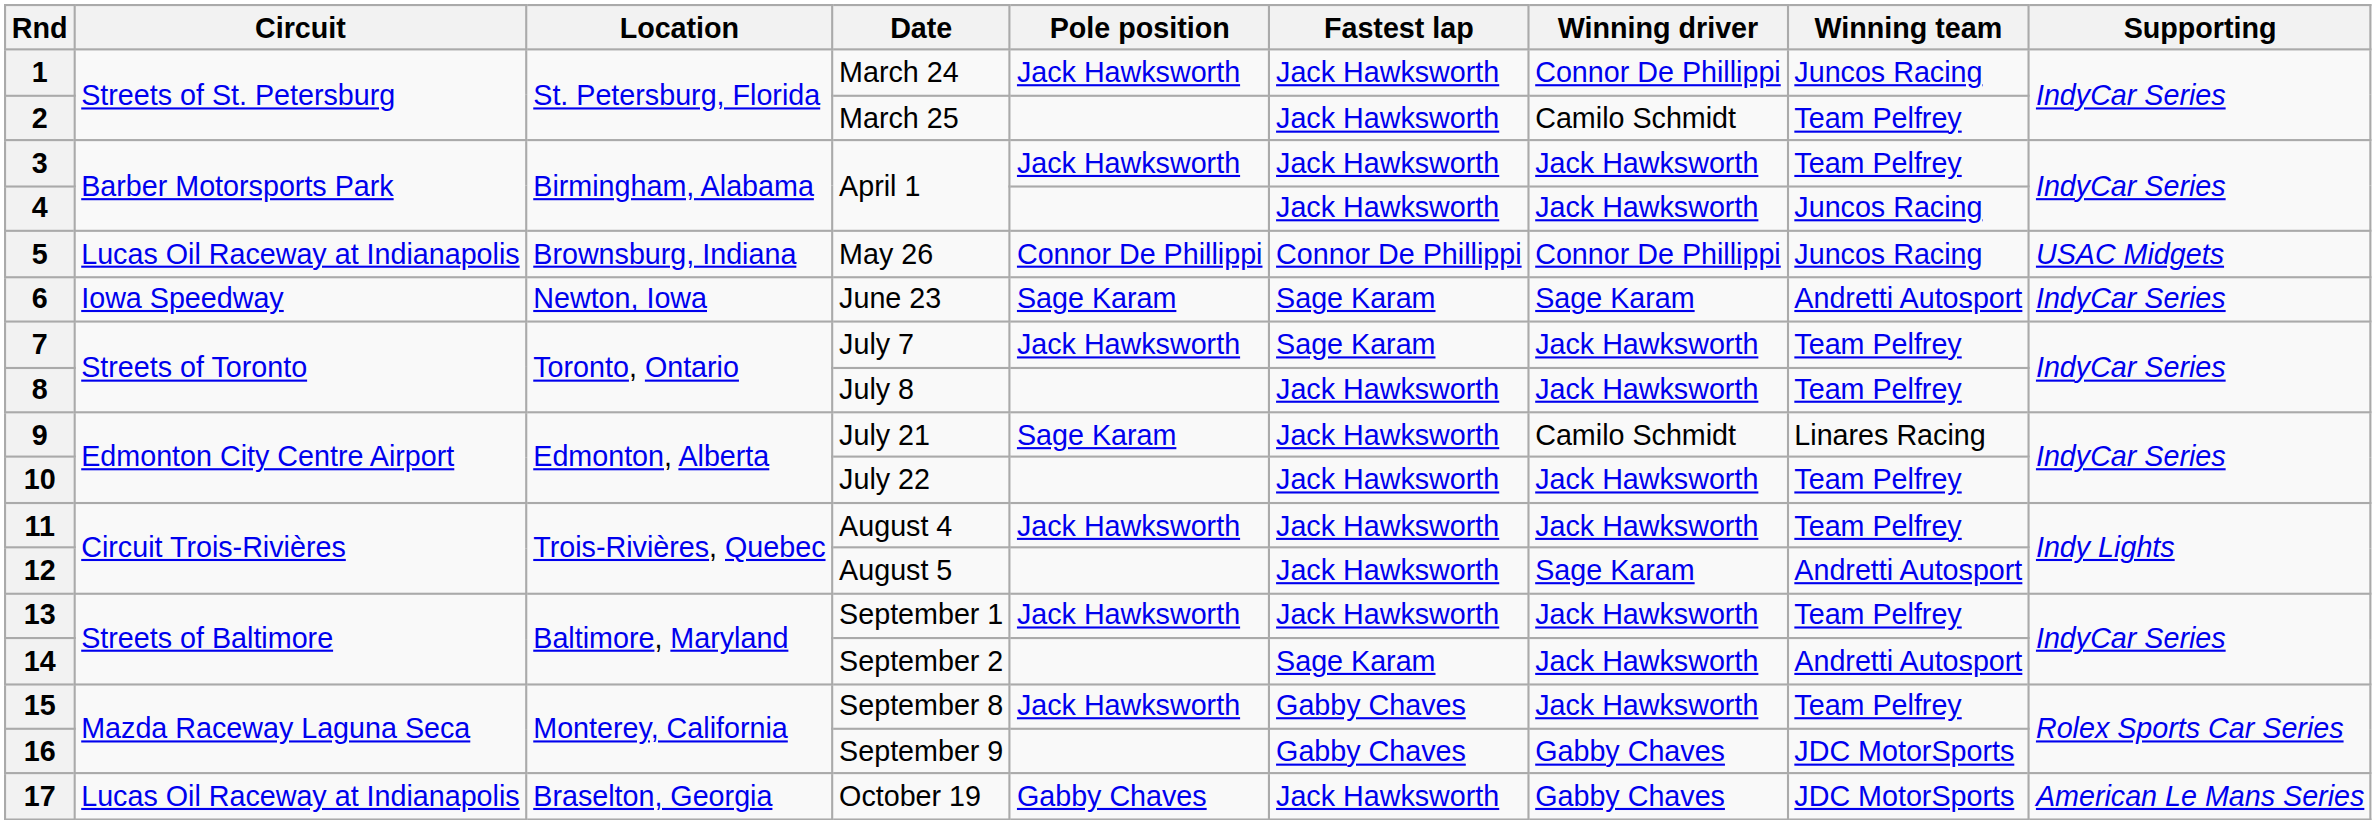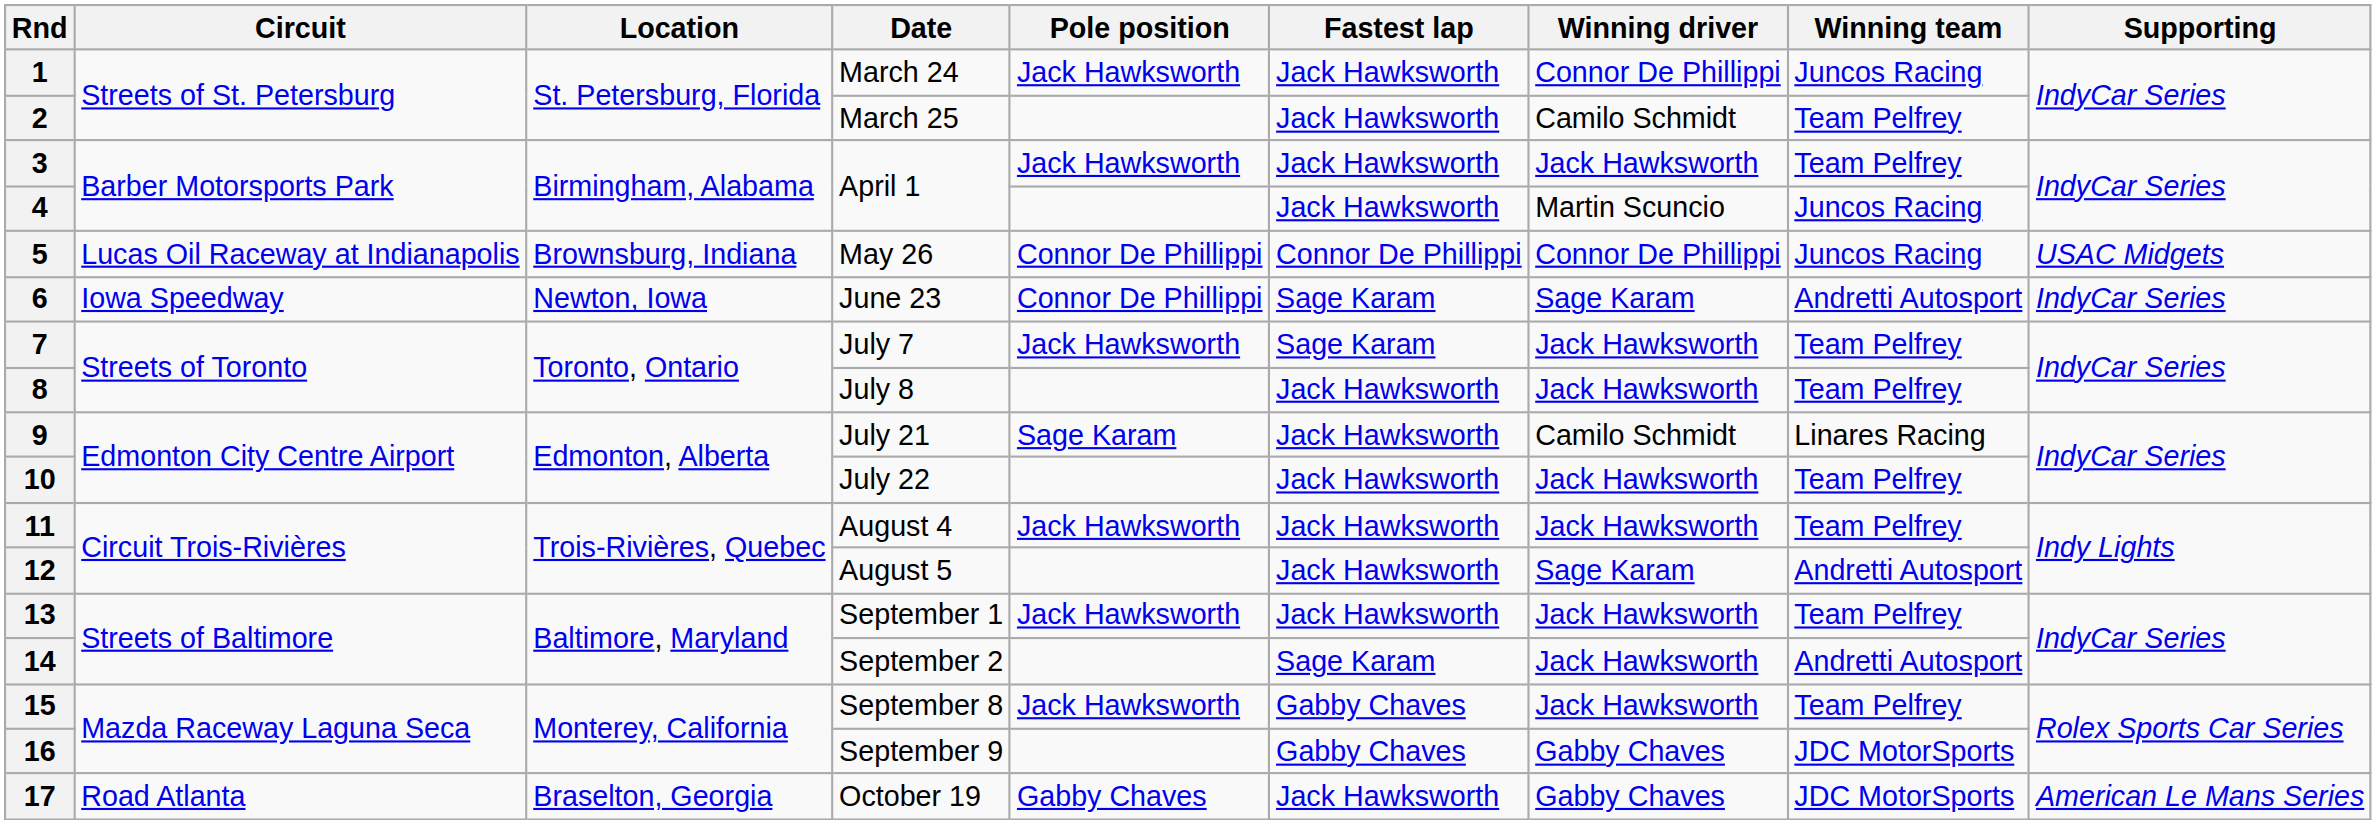4 | Winning driver: Jack Hawksworth -> Martin Scuncio
6 | Pole position: Sage Karam -> Connor De Phillippi
17 | Circuit: Lucas Oil Raceway at Indianapolis -> Road Atlanta
